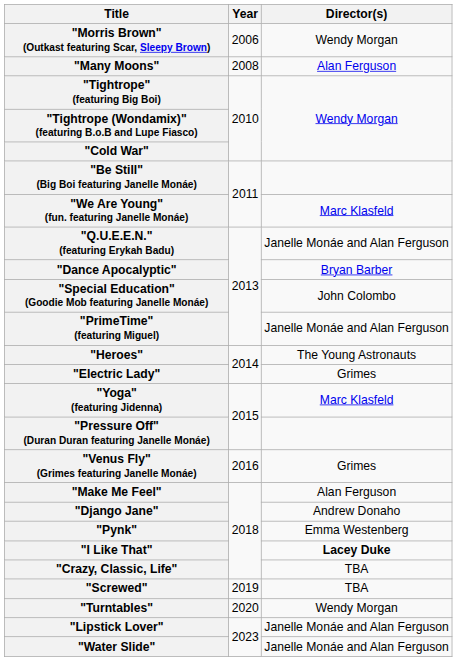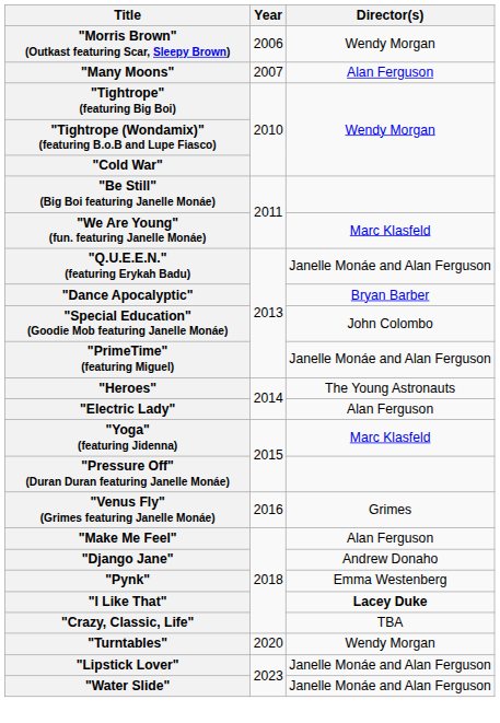"Many Moons" | Year: 2008 -> 2007
"Electric Lady" | Director(s): Grimes -> Alan Ferguson
- row: "Screwed" | 2019 | TBA
